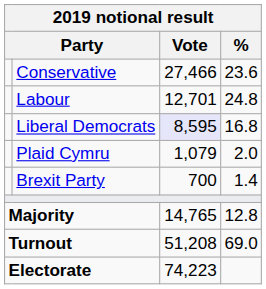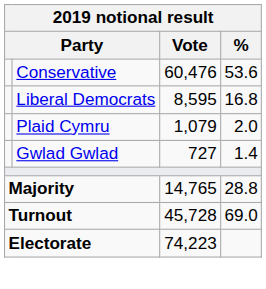Conservative | Vote: 27,466 -> 60,476
Conservative | %: 23.6 -> 53.6
- row: Labour | 12,701 | 24.8
Liberal Democrats | Vote: lavender background -> no background
+ row: Gwlad Gwlad | 727 | 1.4
- row: Brexit Party | 700 | 1.4
Majority | %: 12.8 -> 28.8
Turnout | Vote: 51,208 -> 45,728
